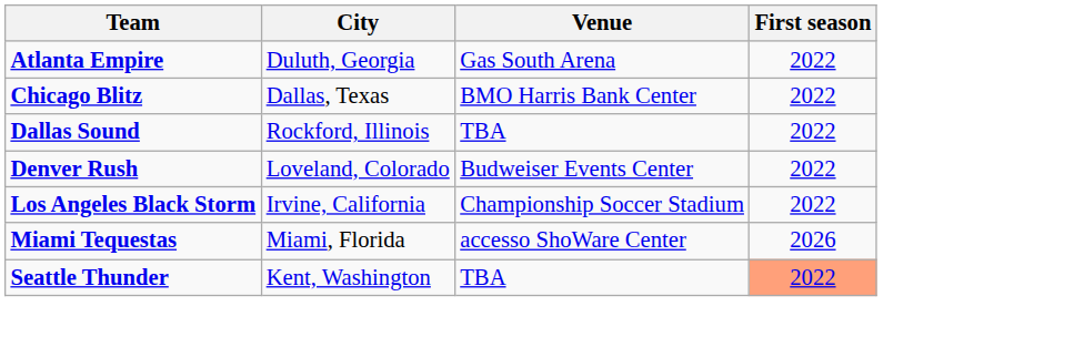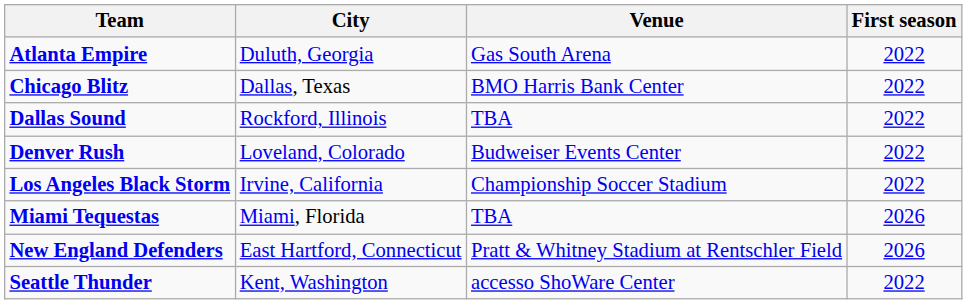Miami Tequestas | Venue: accesso ShoWare Center -> TBA
+ row: New England Defenders | East Hartford, Connecticut | Pratt & Whitney Stadium at Rentschler Field | 2026
Seattle Thunder | Venue: TBA -> accesso ShoWare Center
Seattle Thunder | First season: lightsalmon background -> no background
